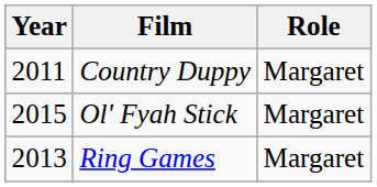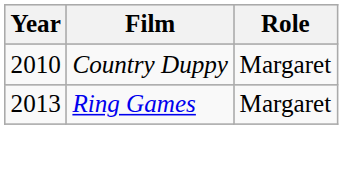Country Duppy | Year: 2011 -> 2010
- row: 2015 | Ol' Fyah Stick | Margaret
